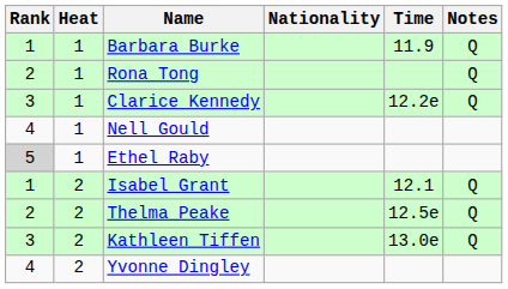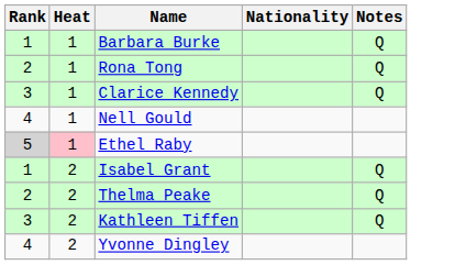- column: Time | 11.9 | 12.2e | 12.1 | 12.5e | 13.0e
Ethel Raby | Heat: no background -> pink background
